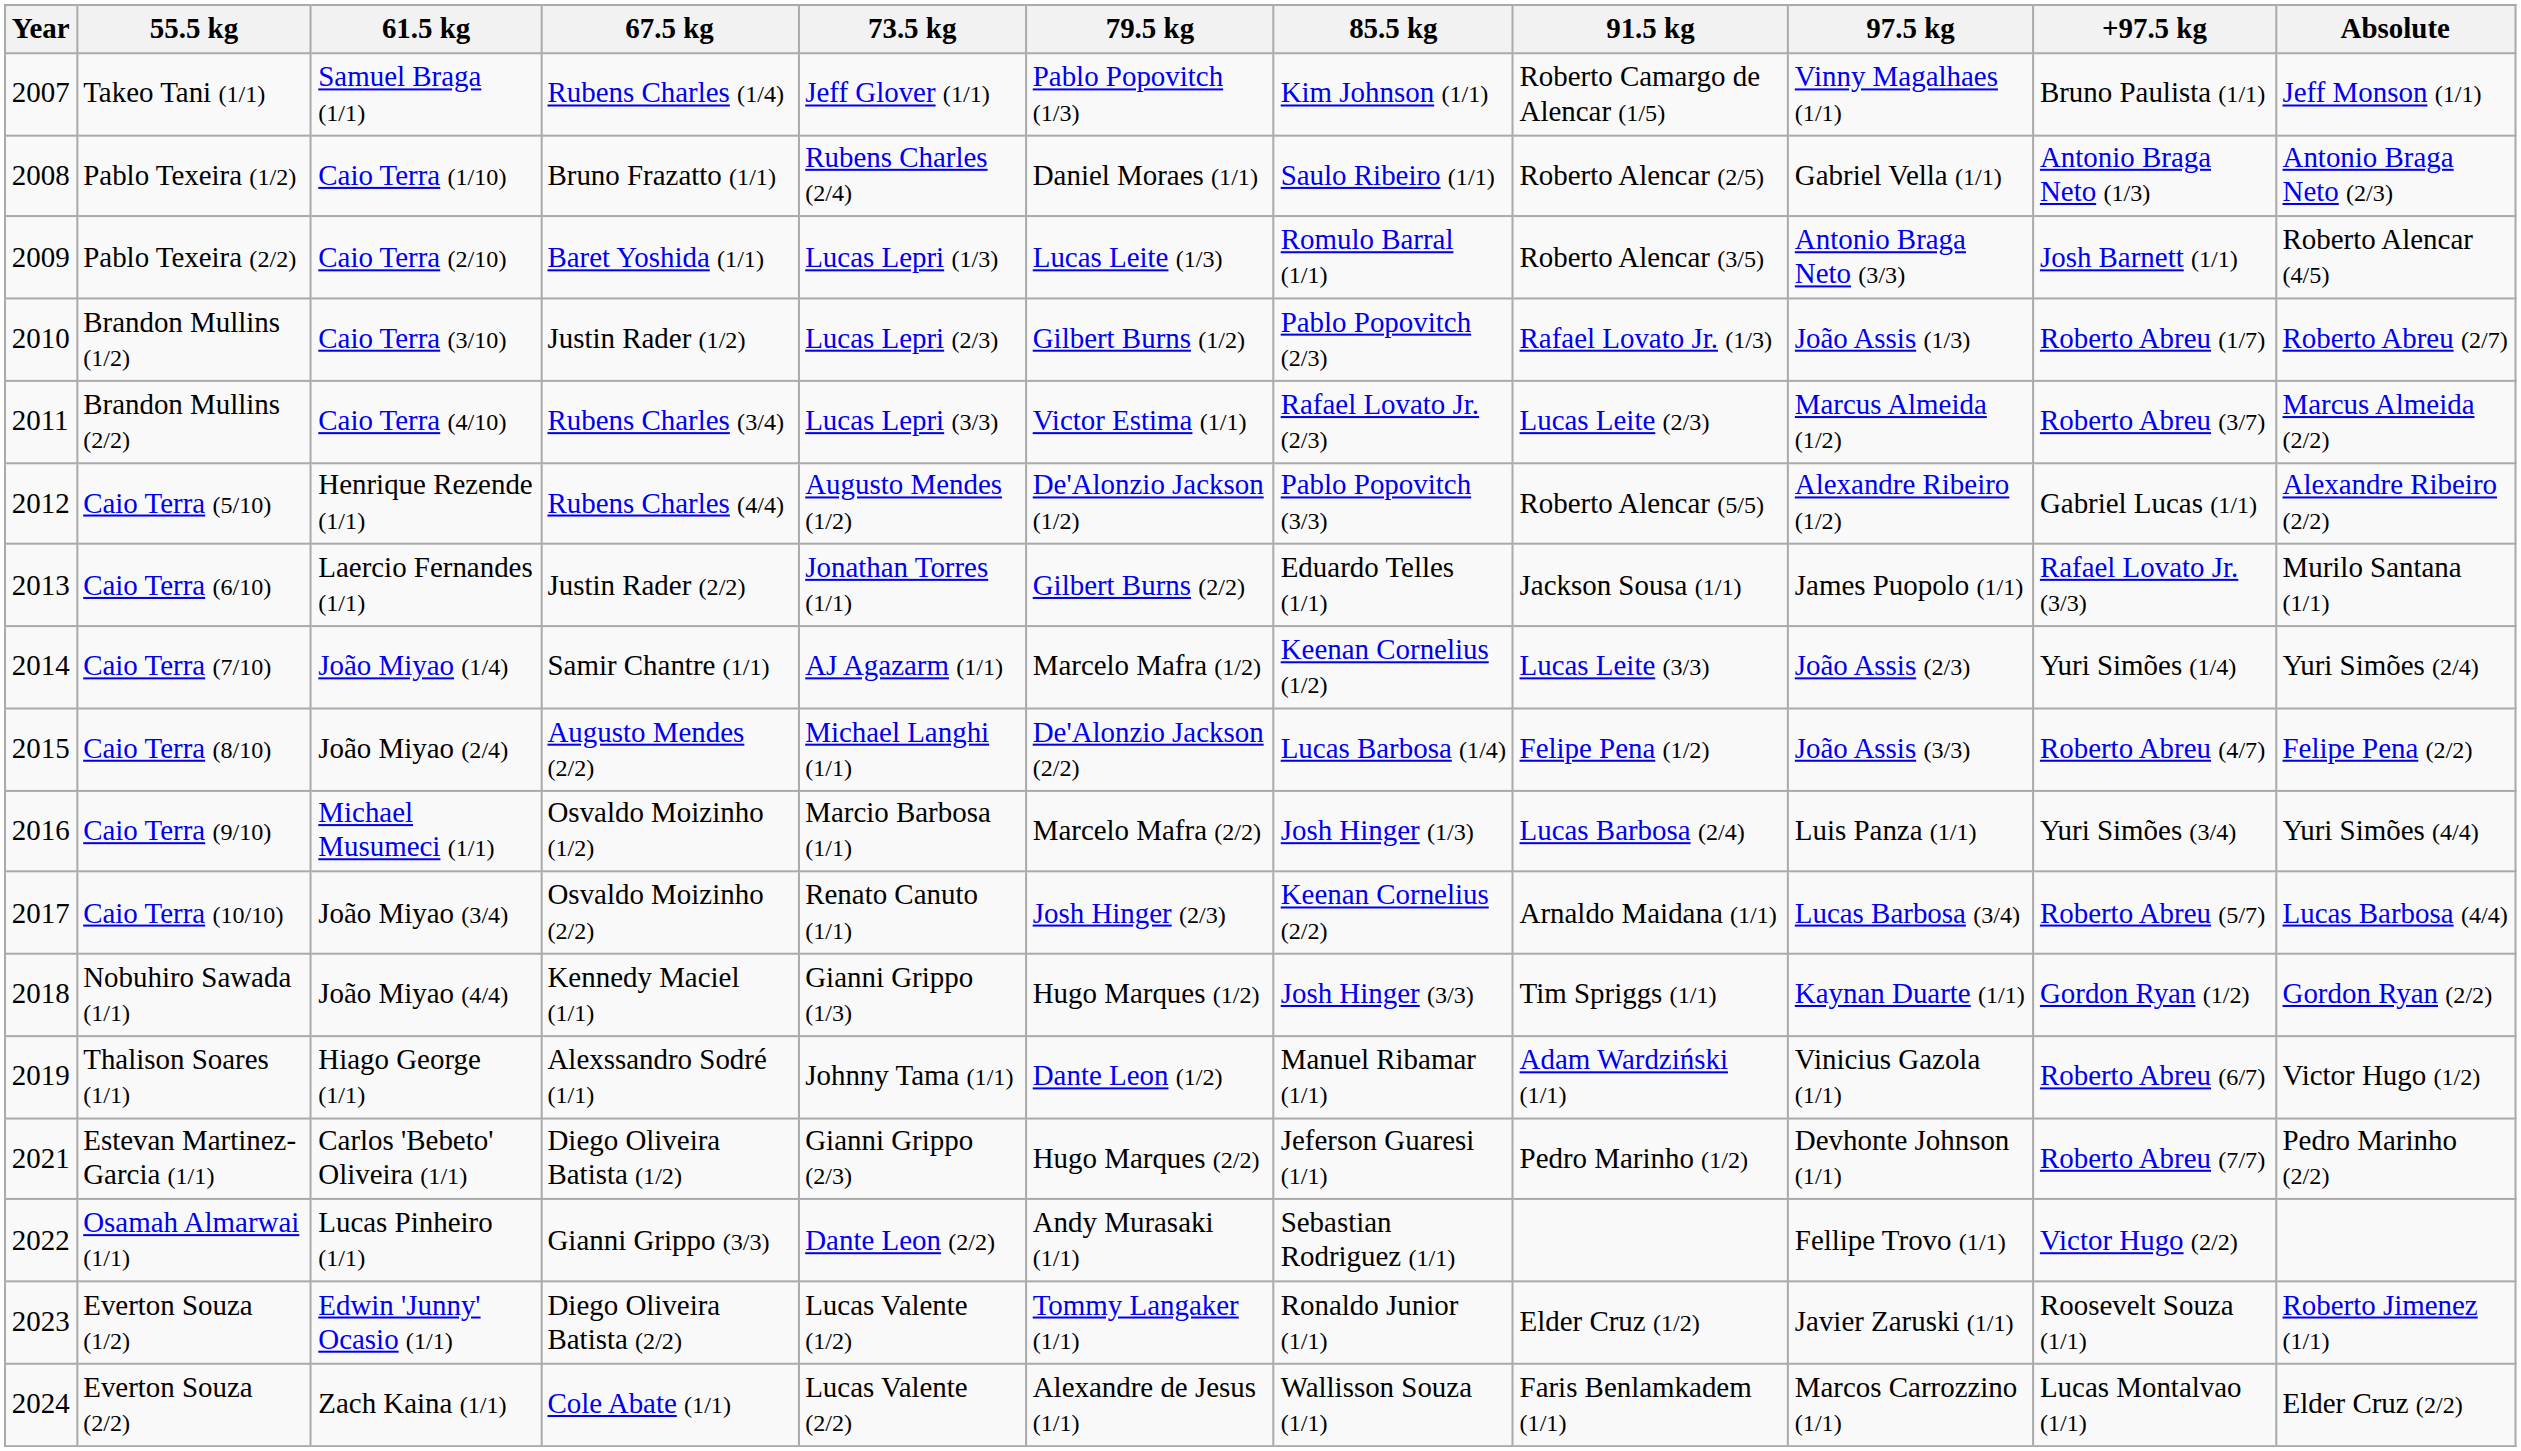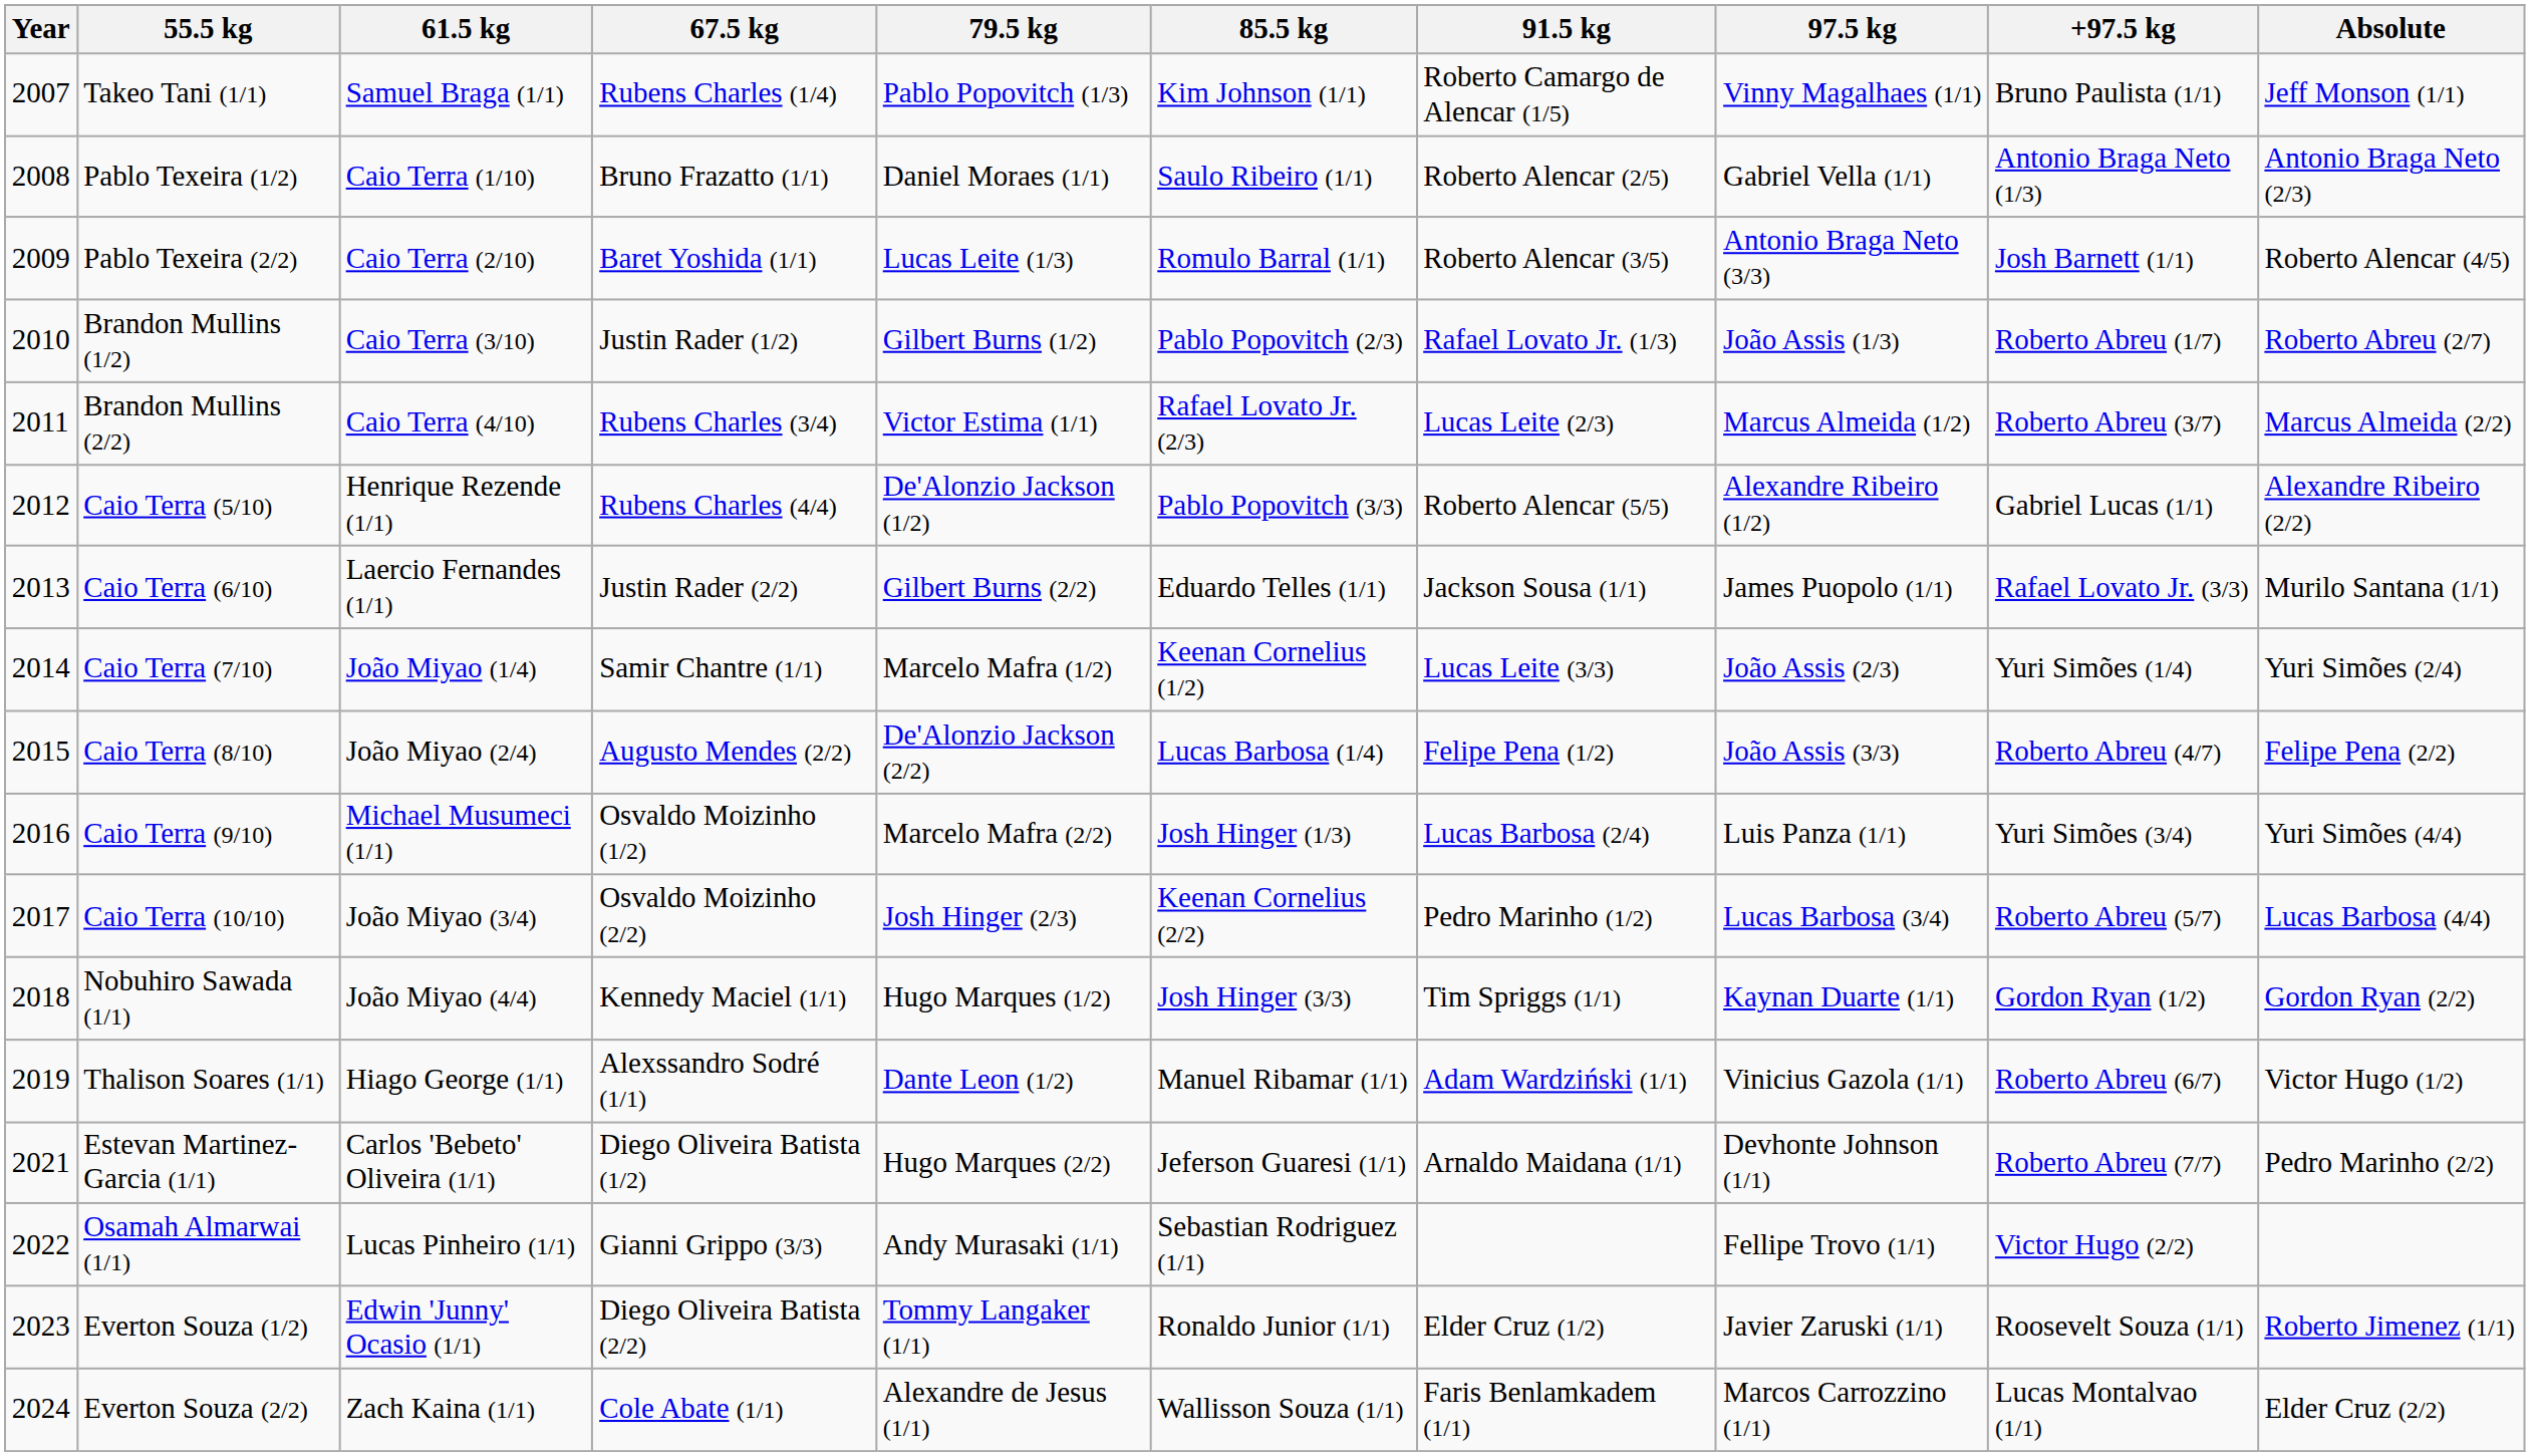- column: 73.5 kg | Jeff Glover (1/1) | Rubens Charles (2/4) | Lucas Lepri (1/3) | Lucas Lepri (2/3) | Lucas Lepri (3/3) | Augusto Mendes (1/2) | Jonathan Torres (1/1) | AJ Agazarm (1/1) | Michael Langhi (1/1) | Marcio Barbosa (1/1) | Renato Canuto (1/1) | Gianni Grippo (1/3) | Johnny Tama (1/1) | Gianni Grippo (2/3) | Dante Leon (2/2) | Lucas Valente (1/2) | Lucas Valente (2/2)
Caio Terra (10/10) | 91.5 kg: Arnaldo Maidana (1/1) -> Pedro Marinho (1/2)
Estevan Martinez-Garcia (1/1) | 91.5 kg: Pedro Marinho (1/2) -> Arnaldo Maidana (1/1)
